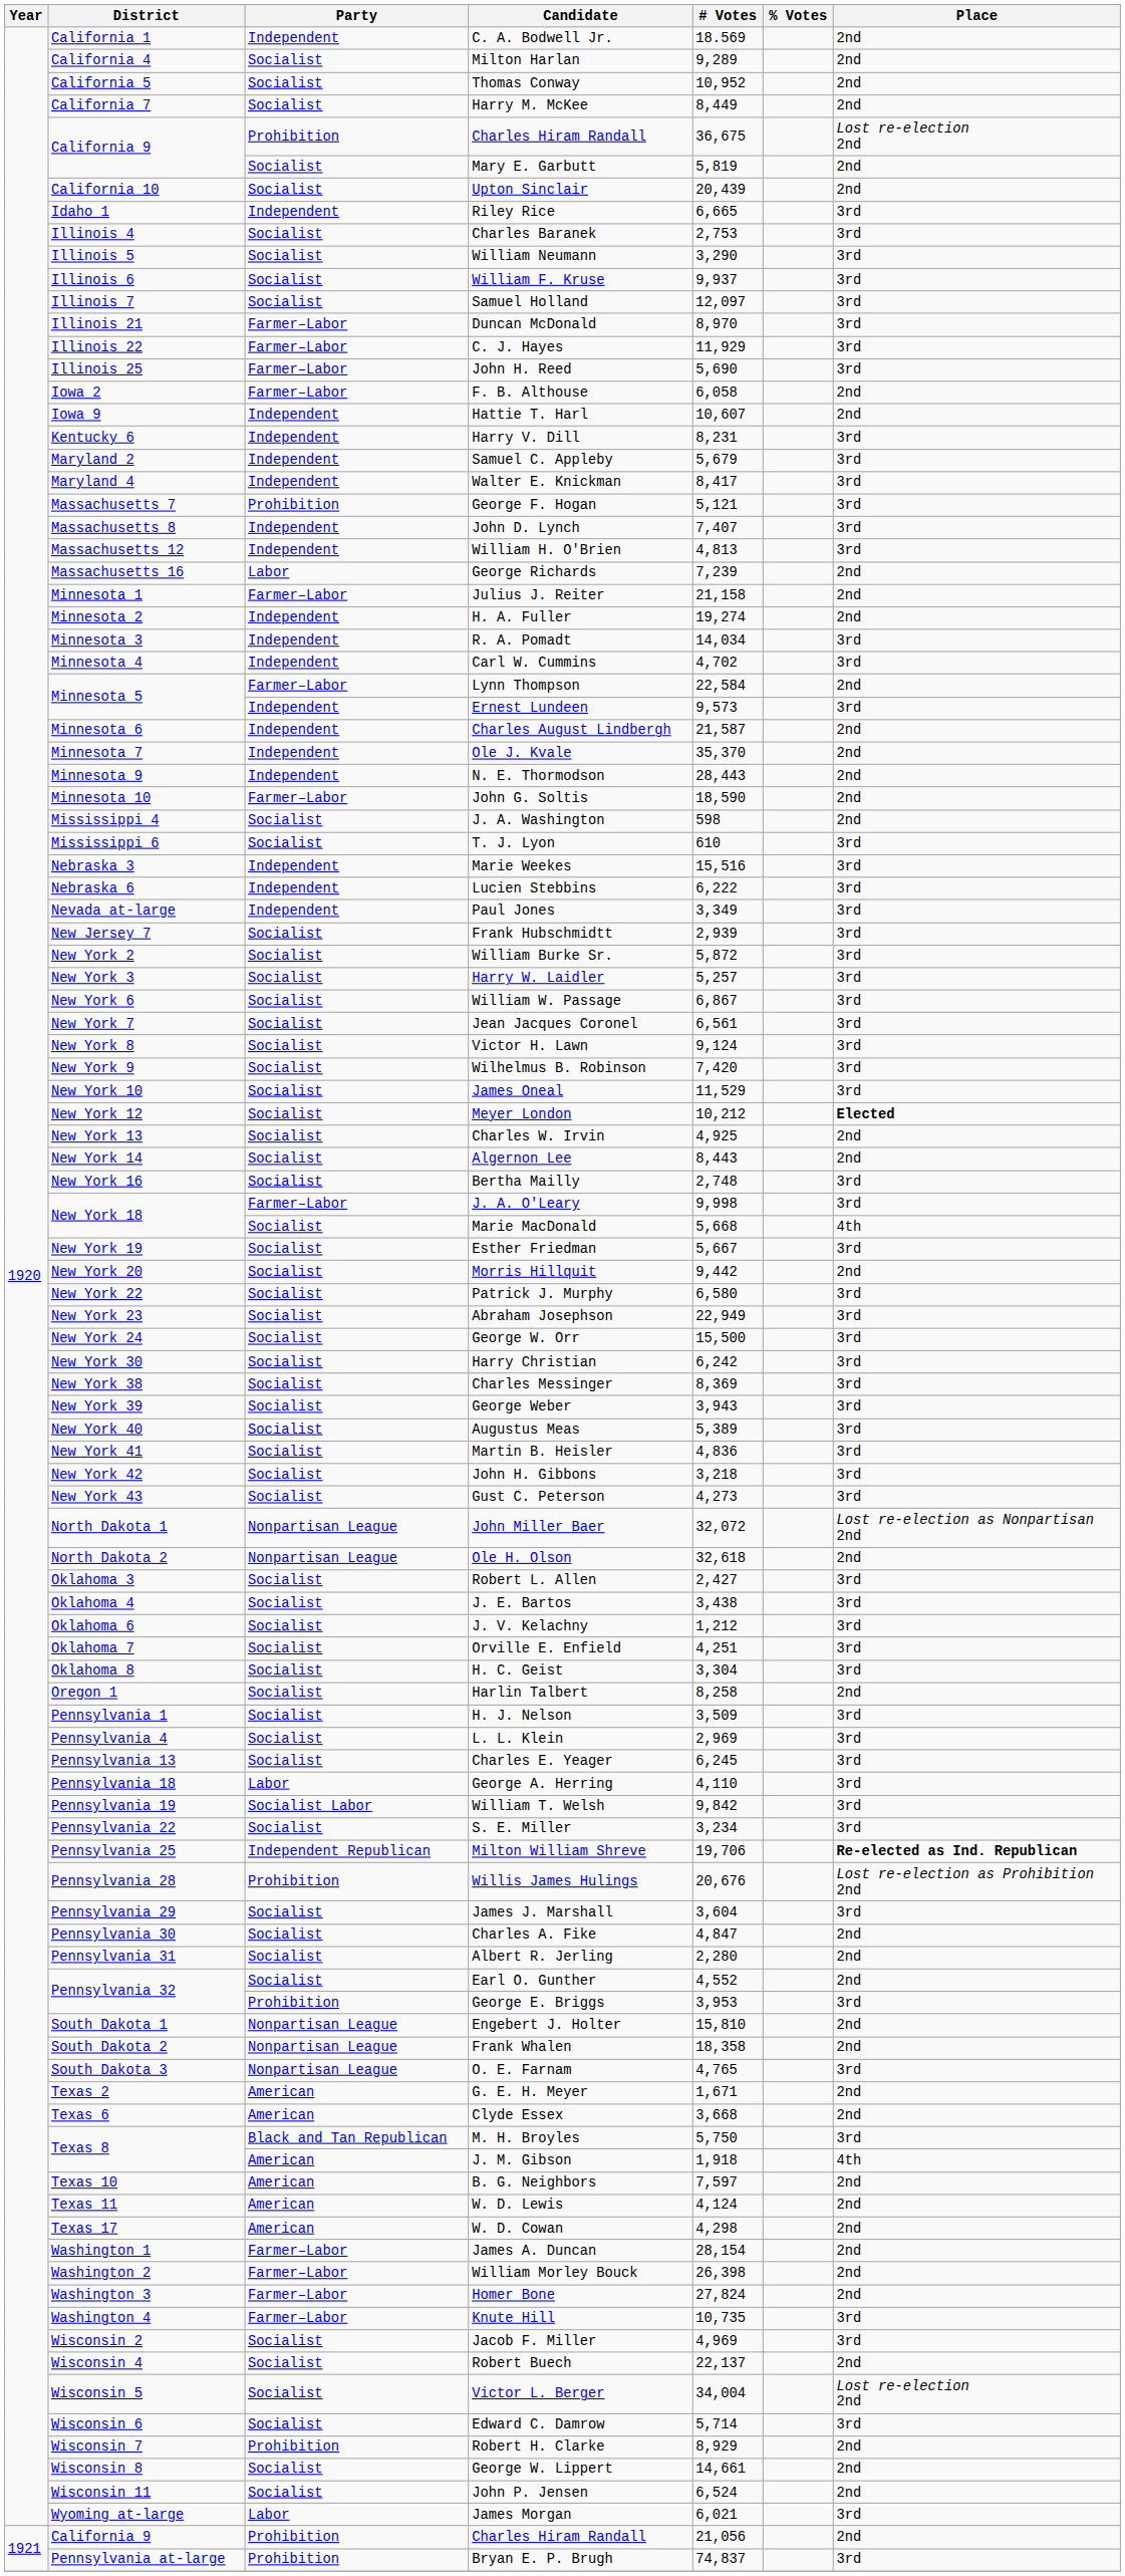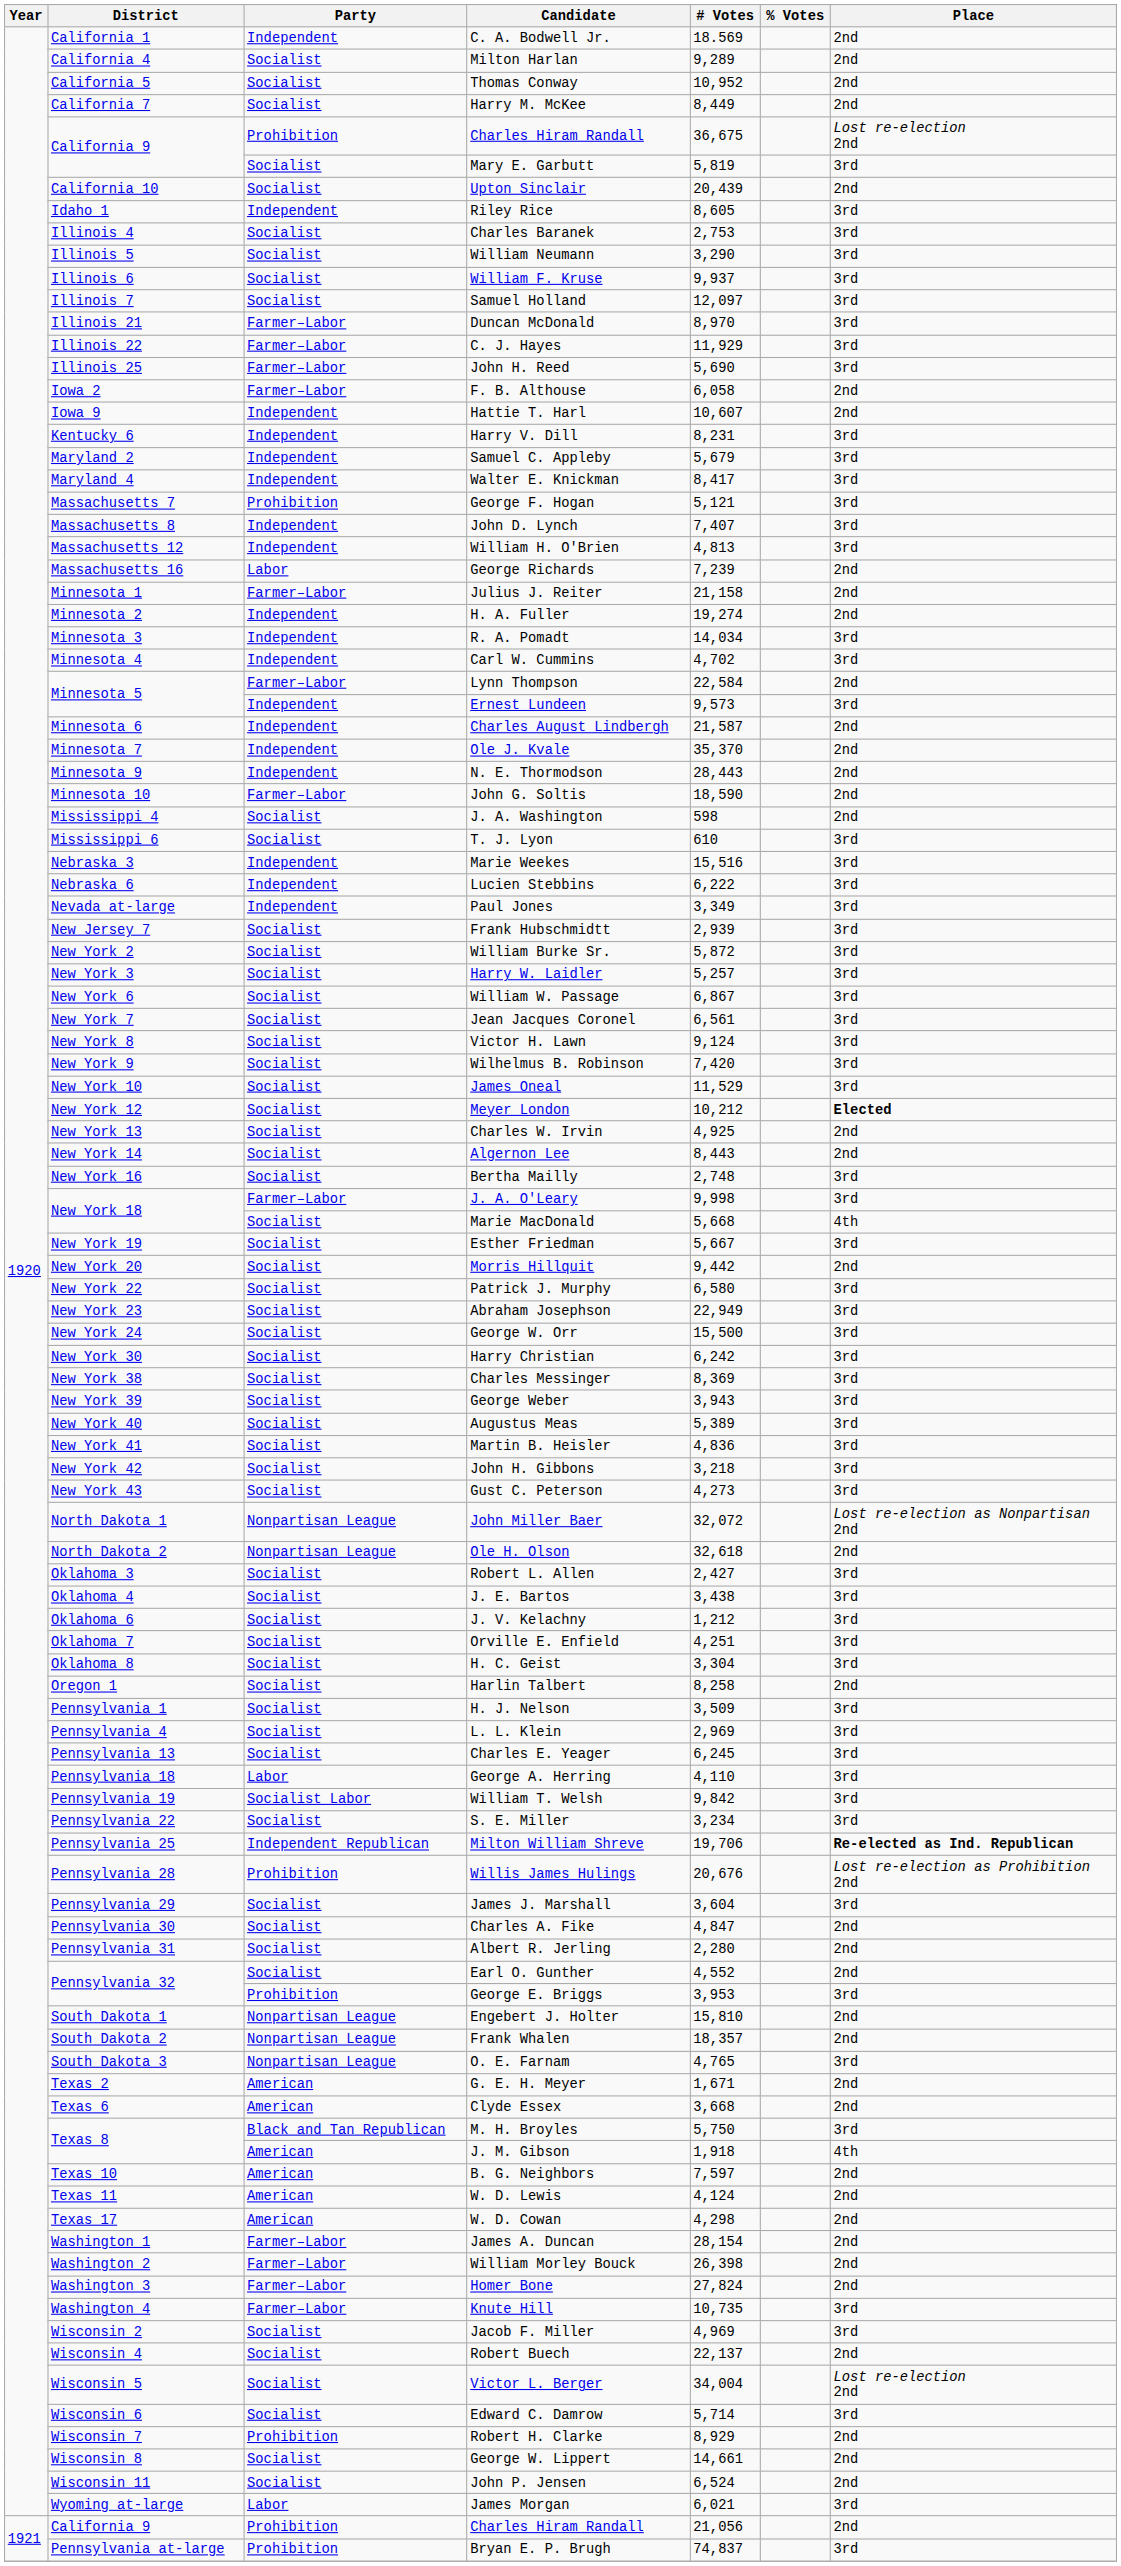Mary E. Garbutt | Place: 2nd -> 3rd
Riley Rice | # Votes: 6,665 -> 8,605
Frank Whalen | # Votes: 18,358 -> 18,357
